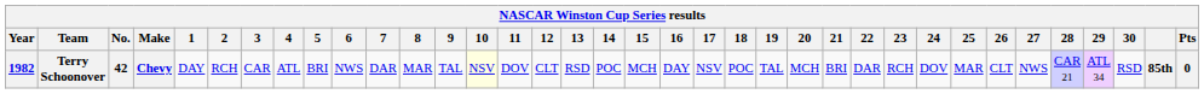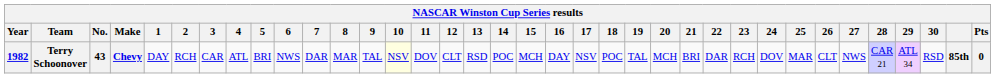Terry Schoonover | No.: 42 -> 43
